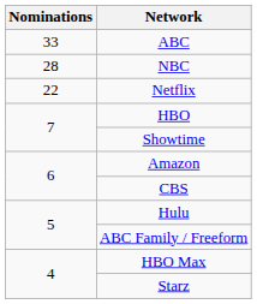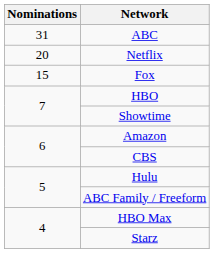ABC | Nominations: 33 -> 31
- row: 28 | NBC
Netflix | Nominations: 22 -> 20
+ row: 15 | Fox
